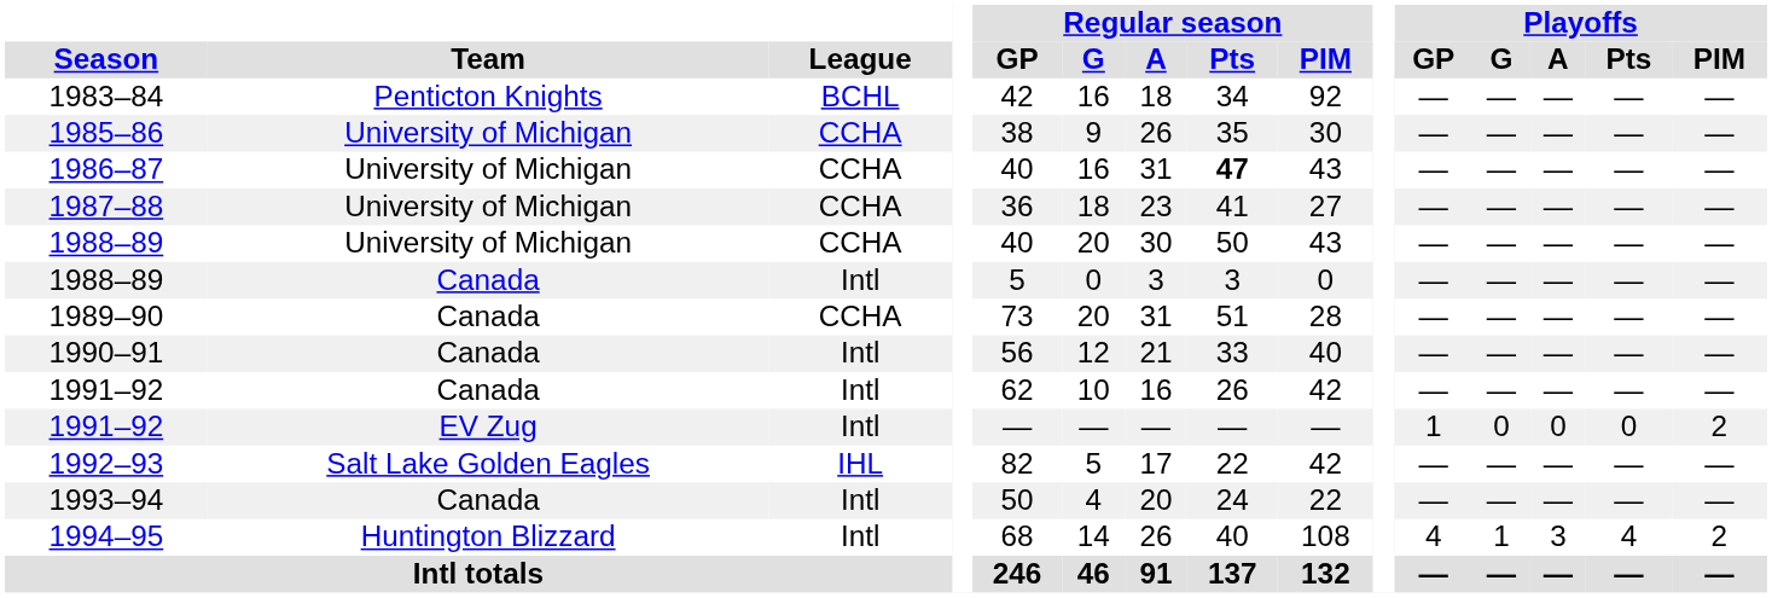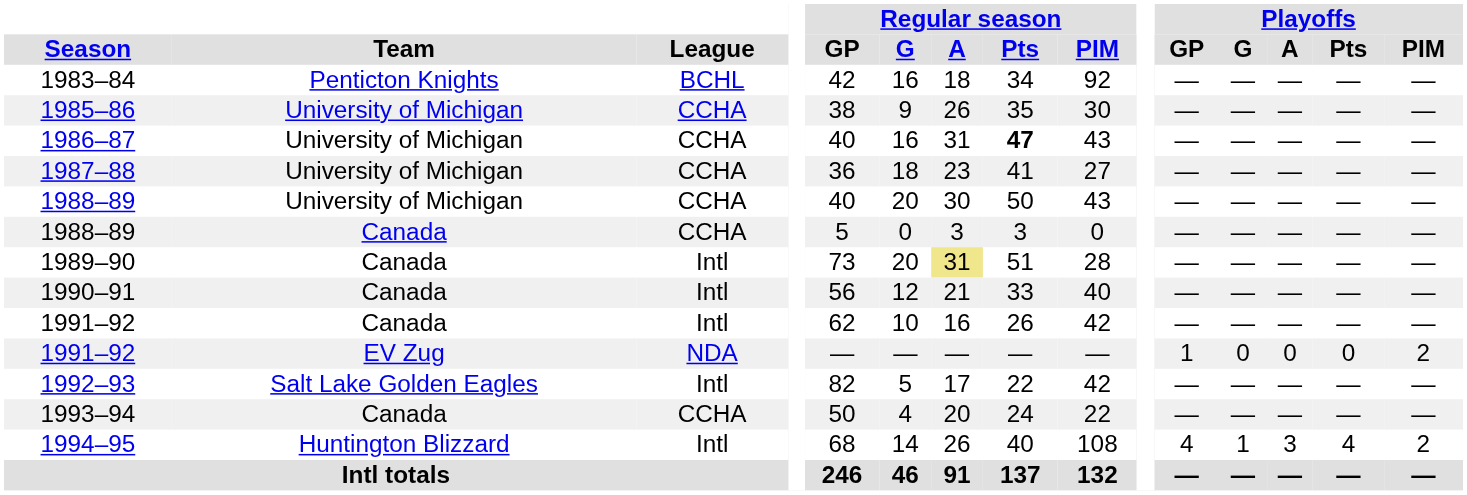1988–89 / Canada | League: Intl -> CCHA
1989–90 | League: CCHA -> Intl
1989–90 | Regular season / A: no background -> khaki background
1991–92 / EV Zug | League: Intl -> NDA
1992–93 | League: IHL -> Intl
1993–94 | League: Intl -> CCHA
